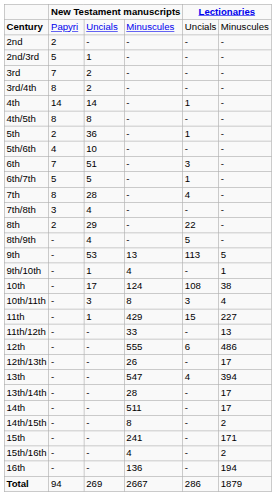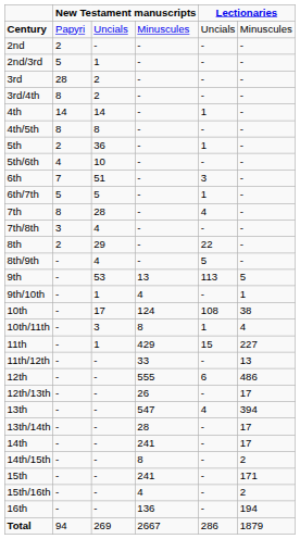3rd | column 2: 7 -> 28
10th/11th | column 5: 3 -> 1
14th | column 4: 511 -> 241
